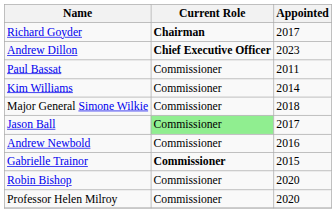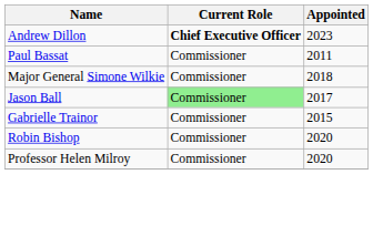- row: Richard Goyder | Chairman | 2017
- row: Kim Williams | Commissioner | 2014
- row: Andrew Newbold | Commissioner | 2016
Gabrielle Trainor | Current Role: bold -> normal
